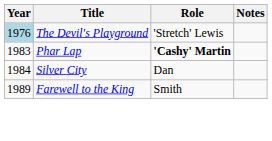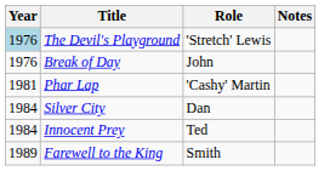+ row: 1976 | Break of Day | John
Phar Lap | Year: 1983 -> 1981
Phar Lap | Role: bold -> normal
+ row: 1984 | Innocent Prey | Ted
